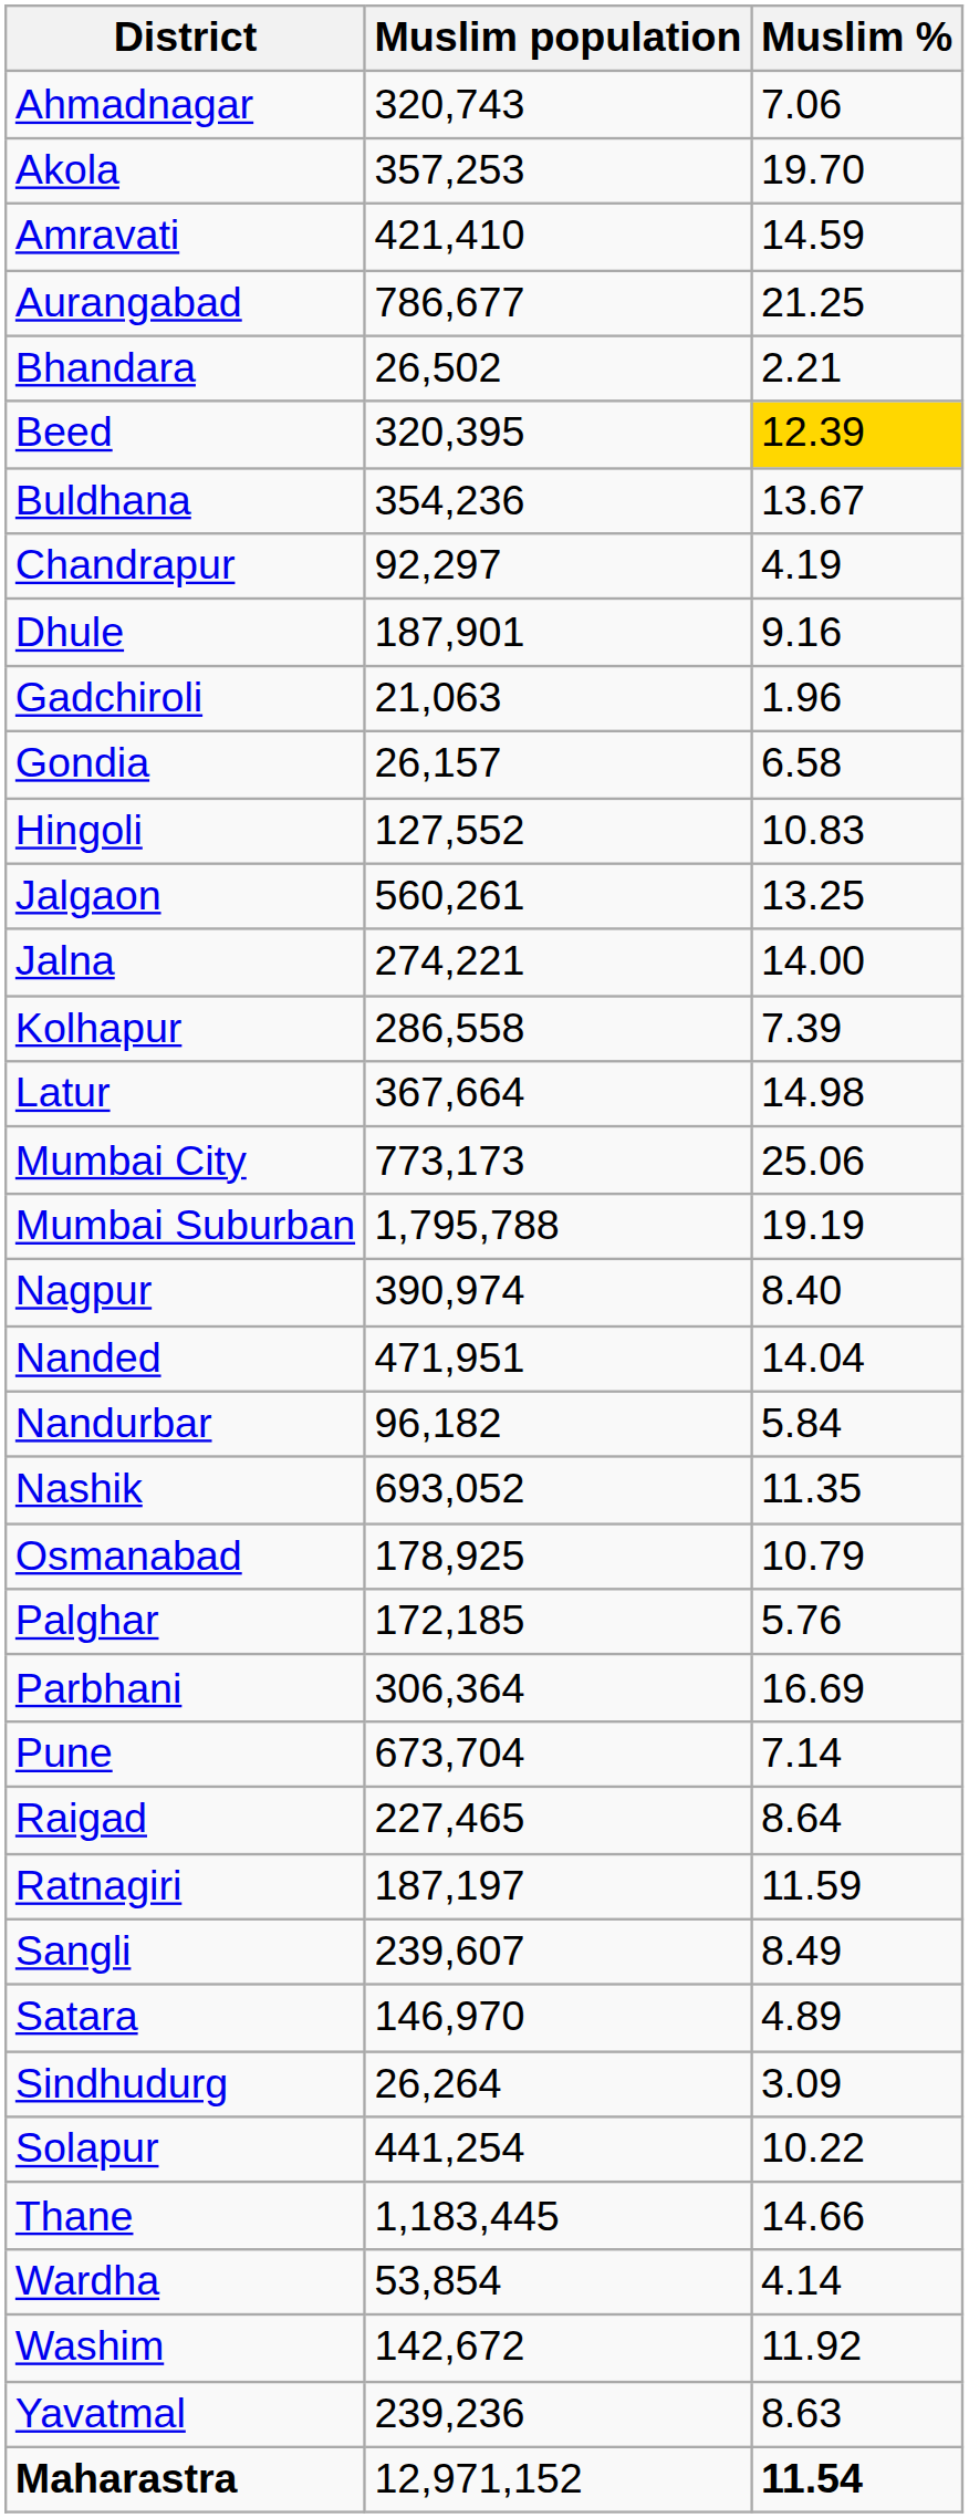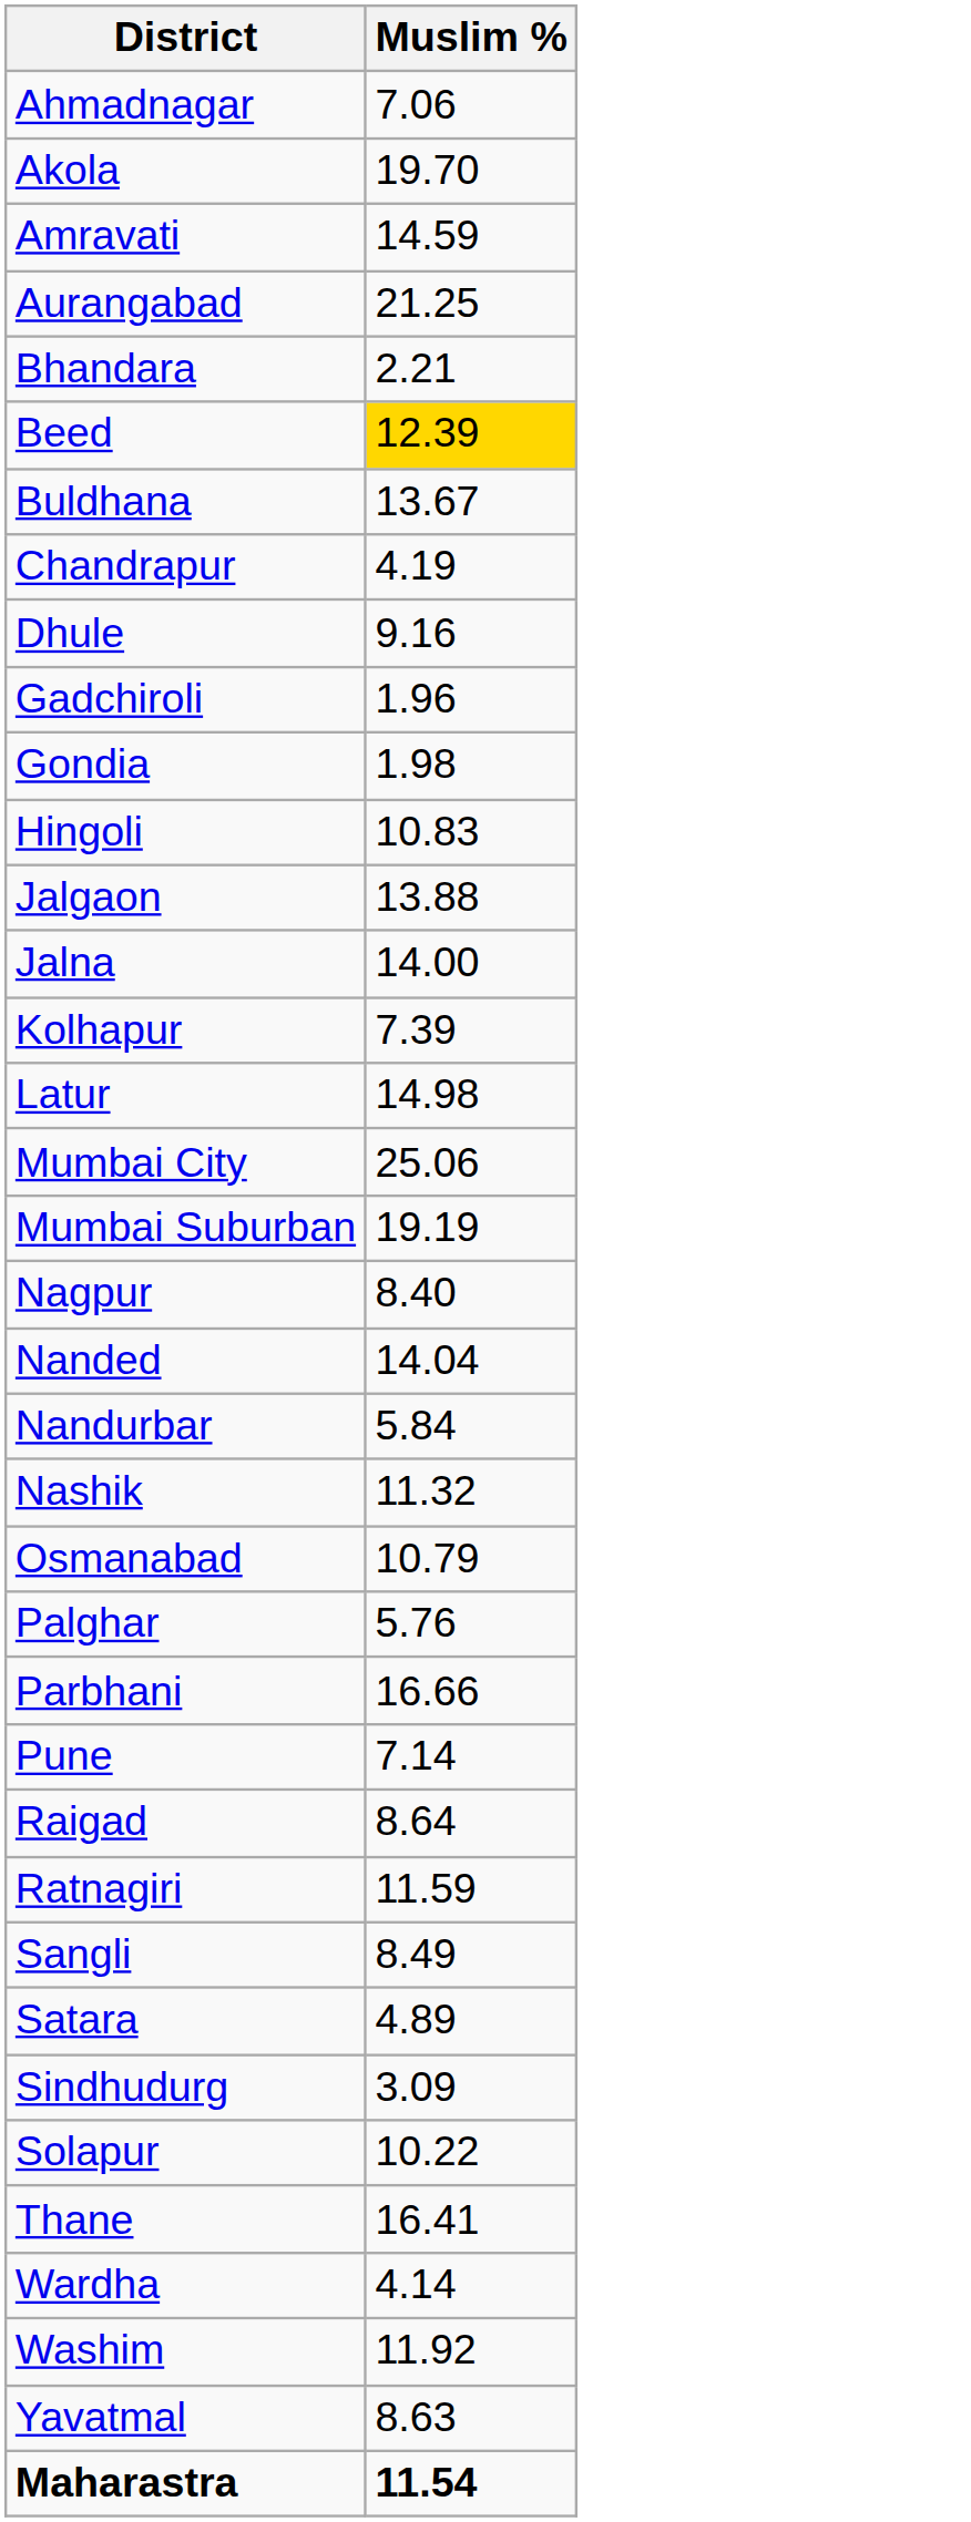- column: Muslim population | 320,743 | 357,253 | 421,410 | 786,677 | 26,502 | 320,395 | 354,236 | 92,297 | 187,901 | 21,063 | 26,157 | 127,552 | 560,261 | 274,221 | 286,558 | 367,664 | 773,173 | 1,795,788 | 390,974 | 471,951 | 96,182 | 693,052 | 178,925 | 172,185 | 306,364 | 673,704 | 227,465 | 187,197 | 239,607 | 146,970 | 26,264 | 441,254 | 1,183,445 | 53,854 | 142,672 | 239,236 | 12,971,152
Gondia | Muslim %: 6.58 -> 1.98
Jalgaon | Muslim %: 13.25 -> 13.88
Nashik | Muslim %: 11.35 -> 11.32
Parbhani | Muslim %: 16.69 -> 16.66
Thane | Muslim %: 14.66 -> 16.41
